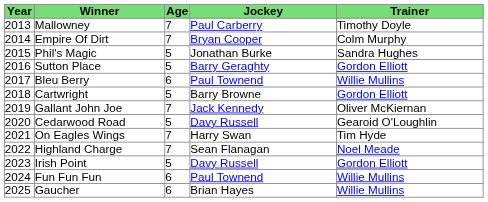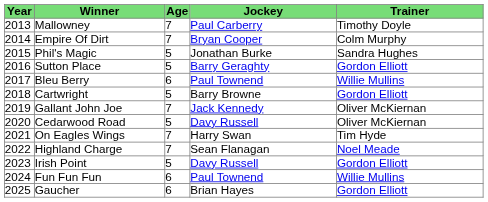Cedarwood Road | Trainer: Gearoid O'Loughlin -> Oliver McKiernan
Gaucher | Trainer: Willie Mullins -> Gordon Elliott
